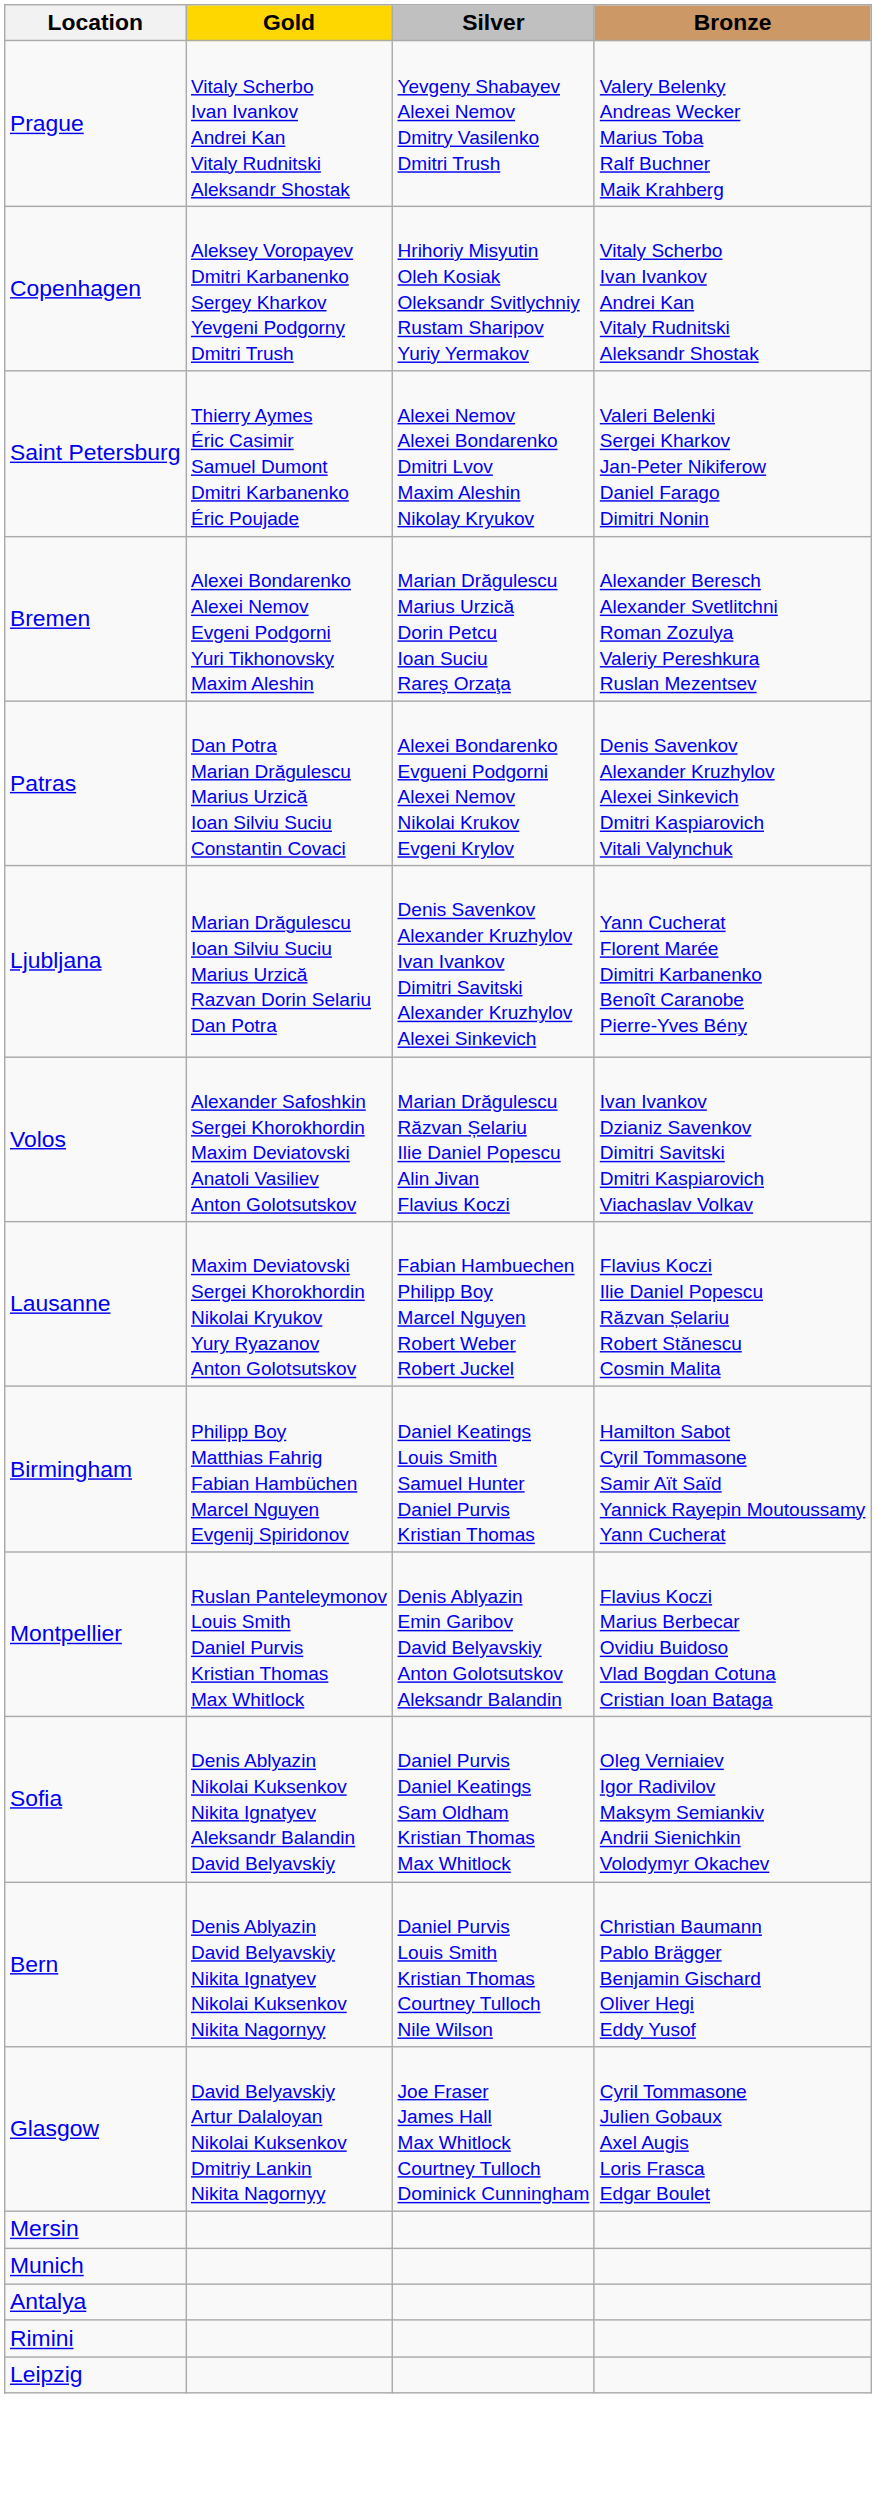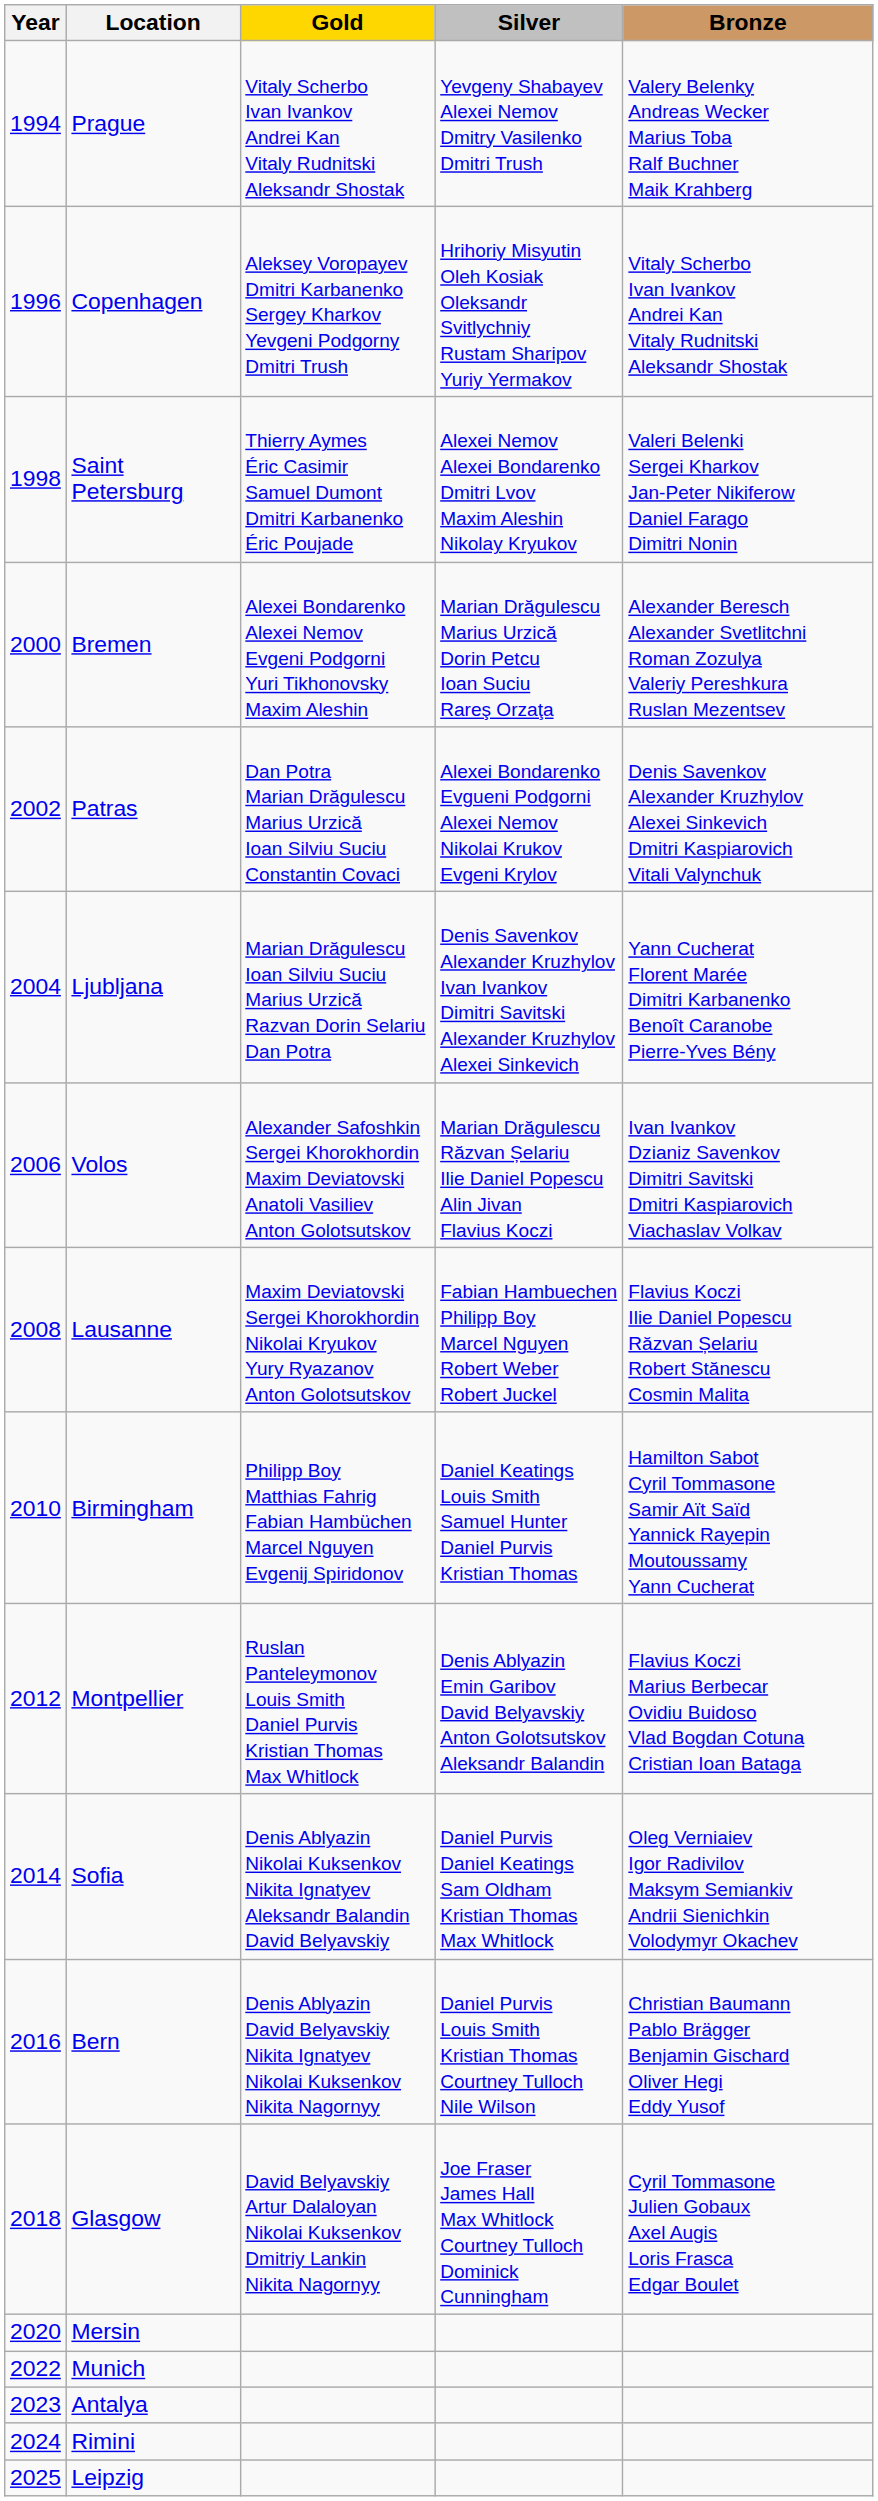+ column: Year | 1994 | 1996 | 1998 | 2000 | 2002 | 2004 | 2006 | 2008 | 2010 | 2012 | 2014 | 2016 | 2018 | 2020 | 2022 | 2023 | 2024 | 2025
